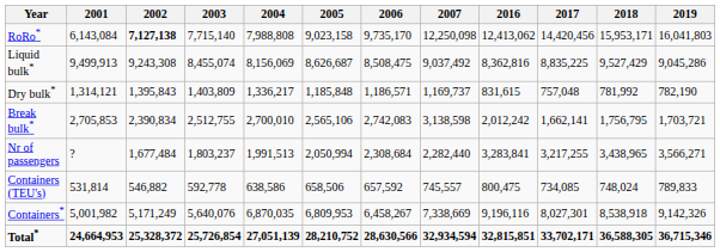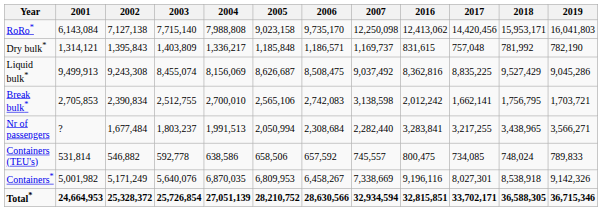RoRo* | 2002: bold -> normal
rows swapped: Liquid bulk* <-> Dry bulk*
